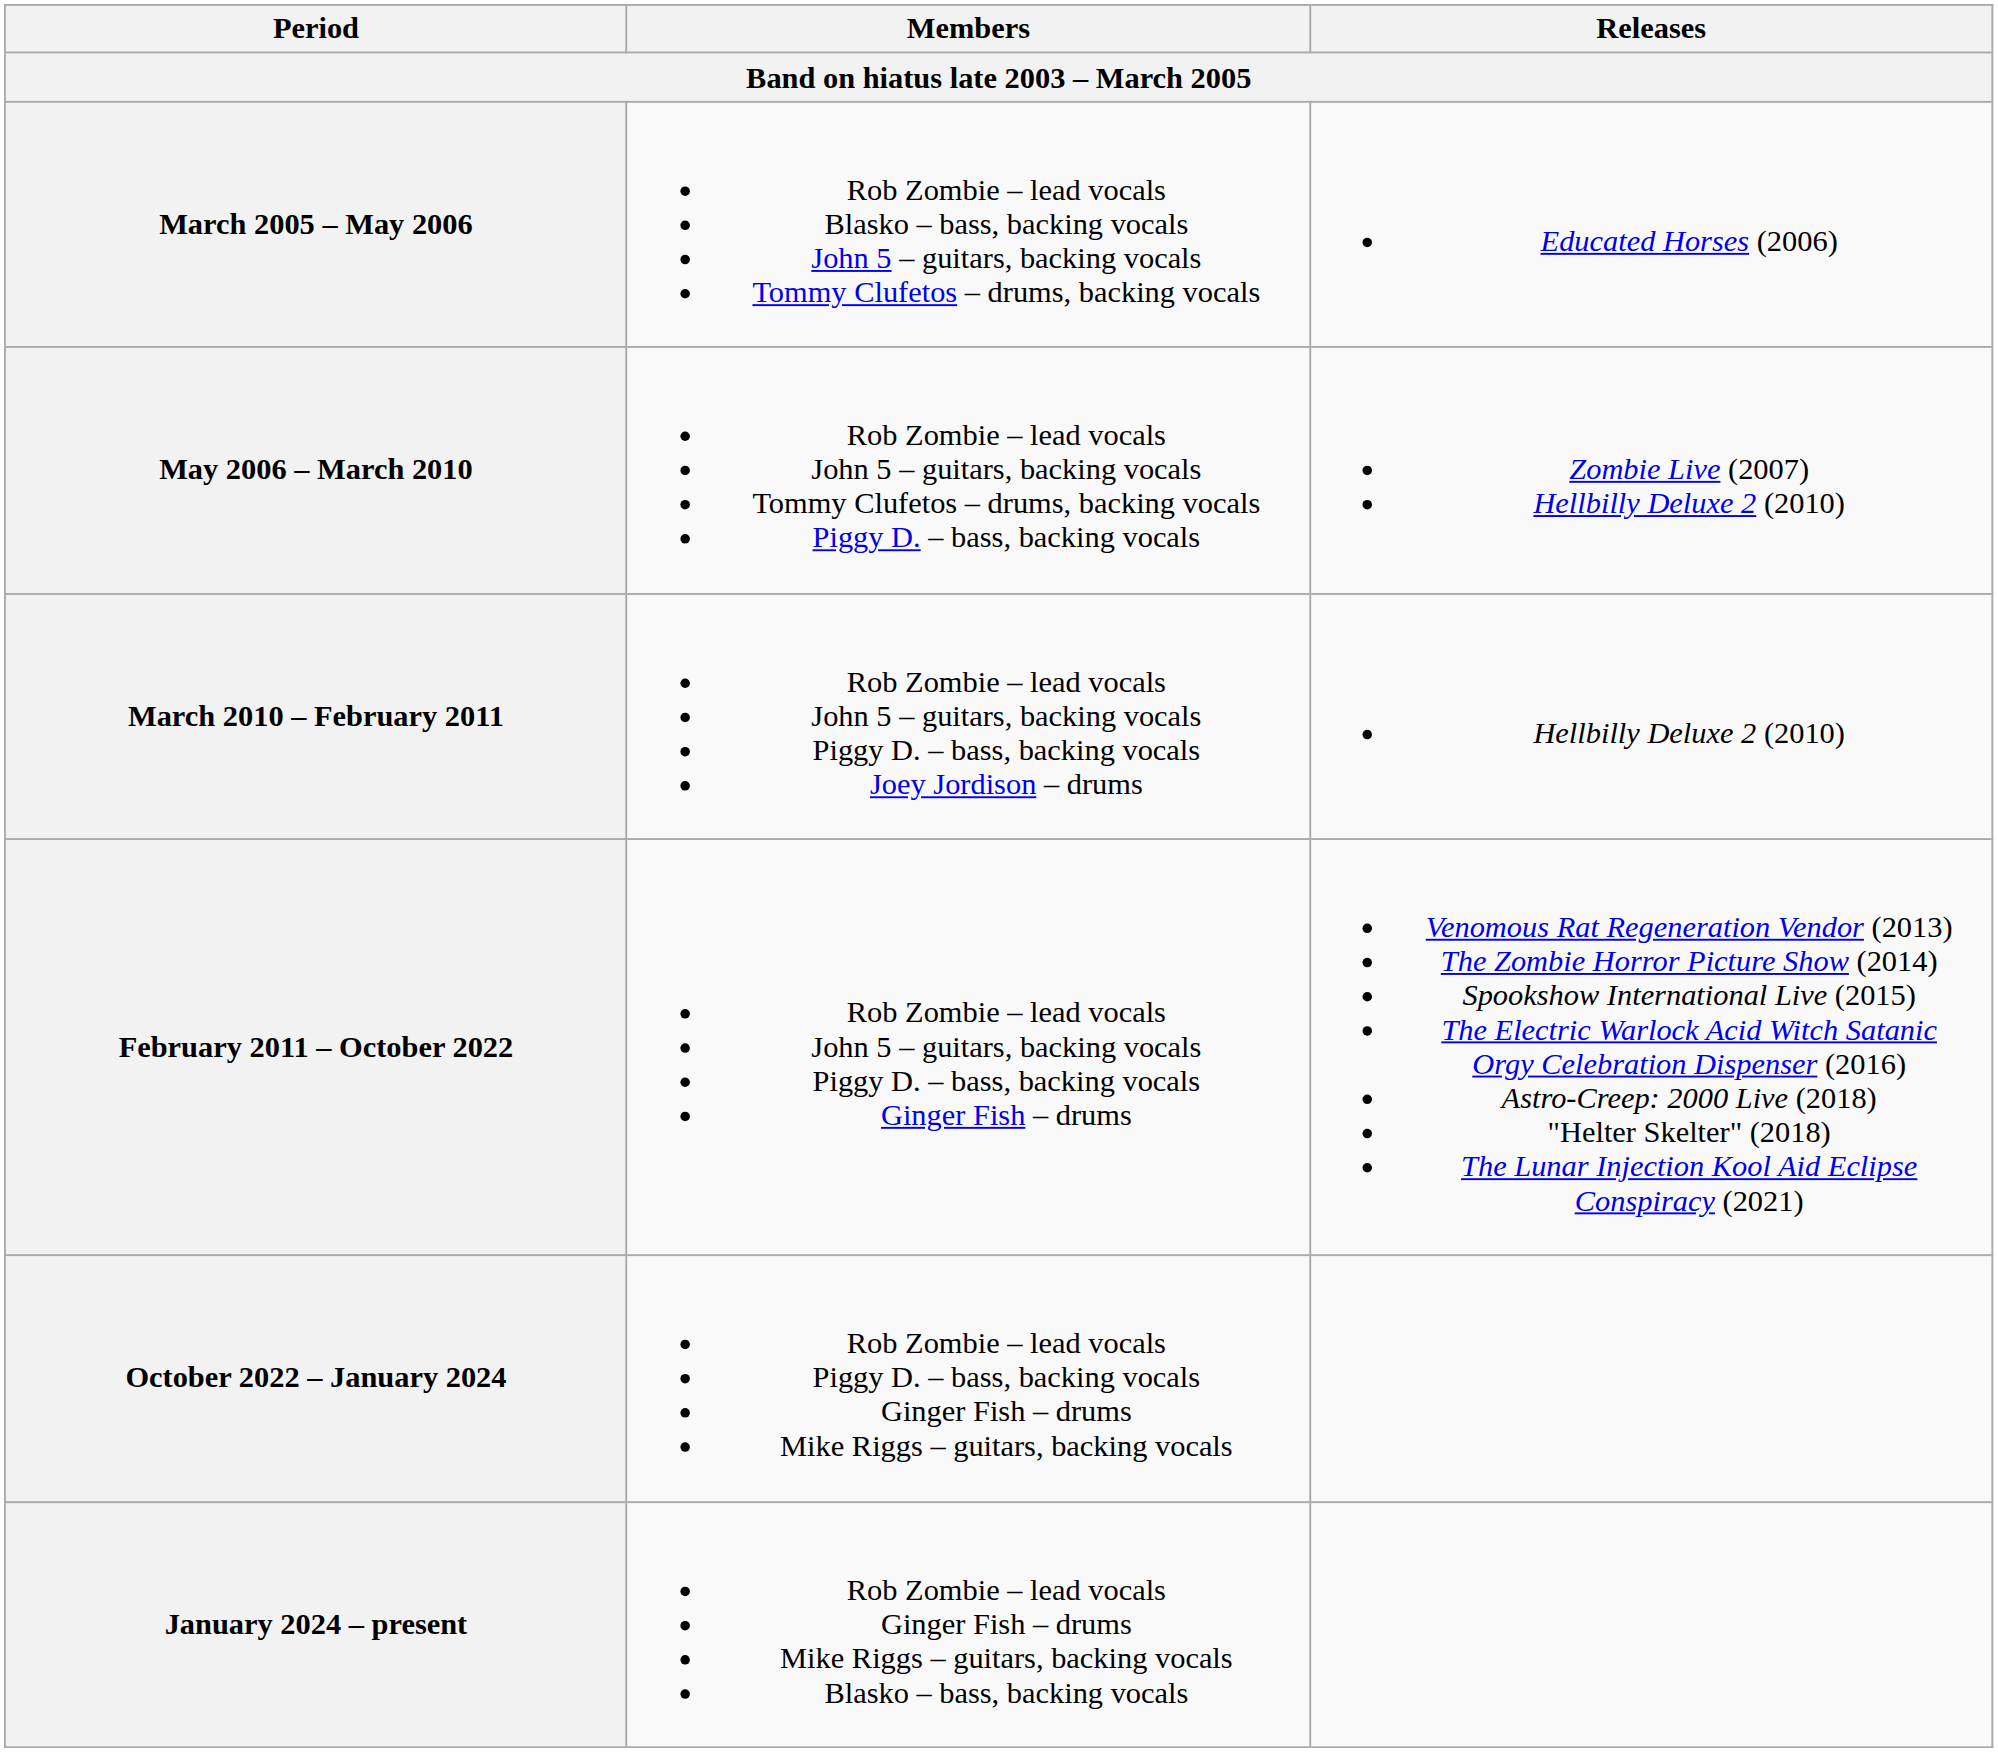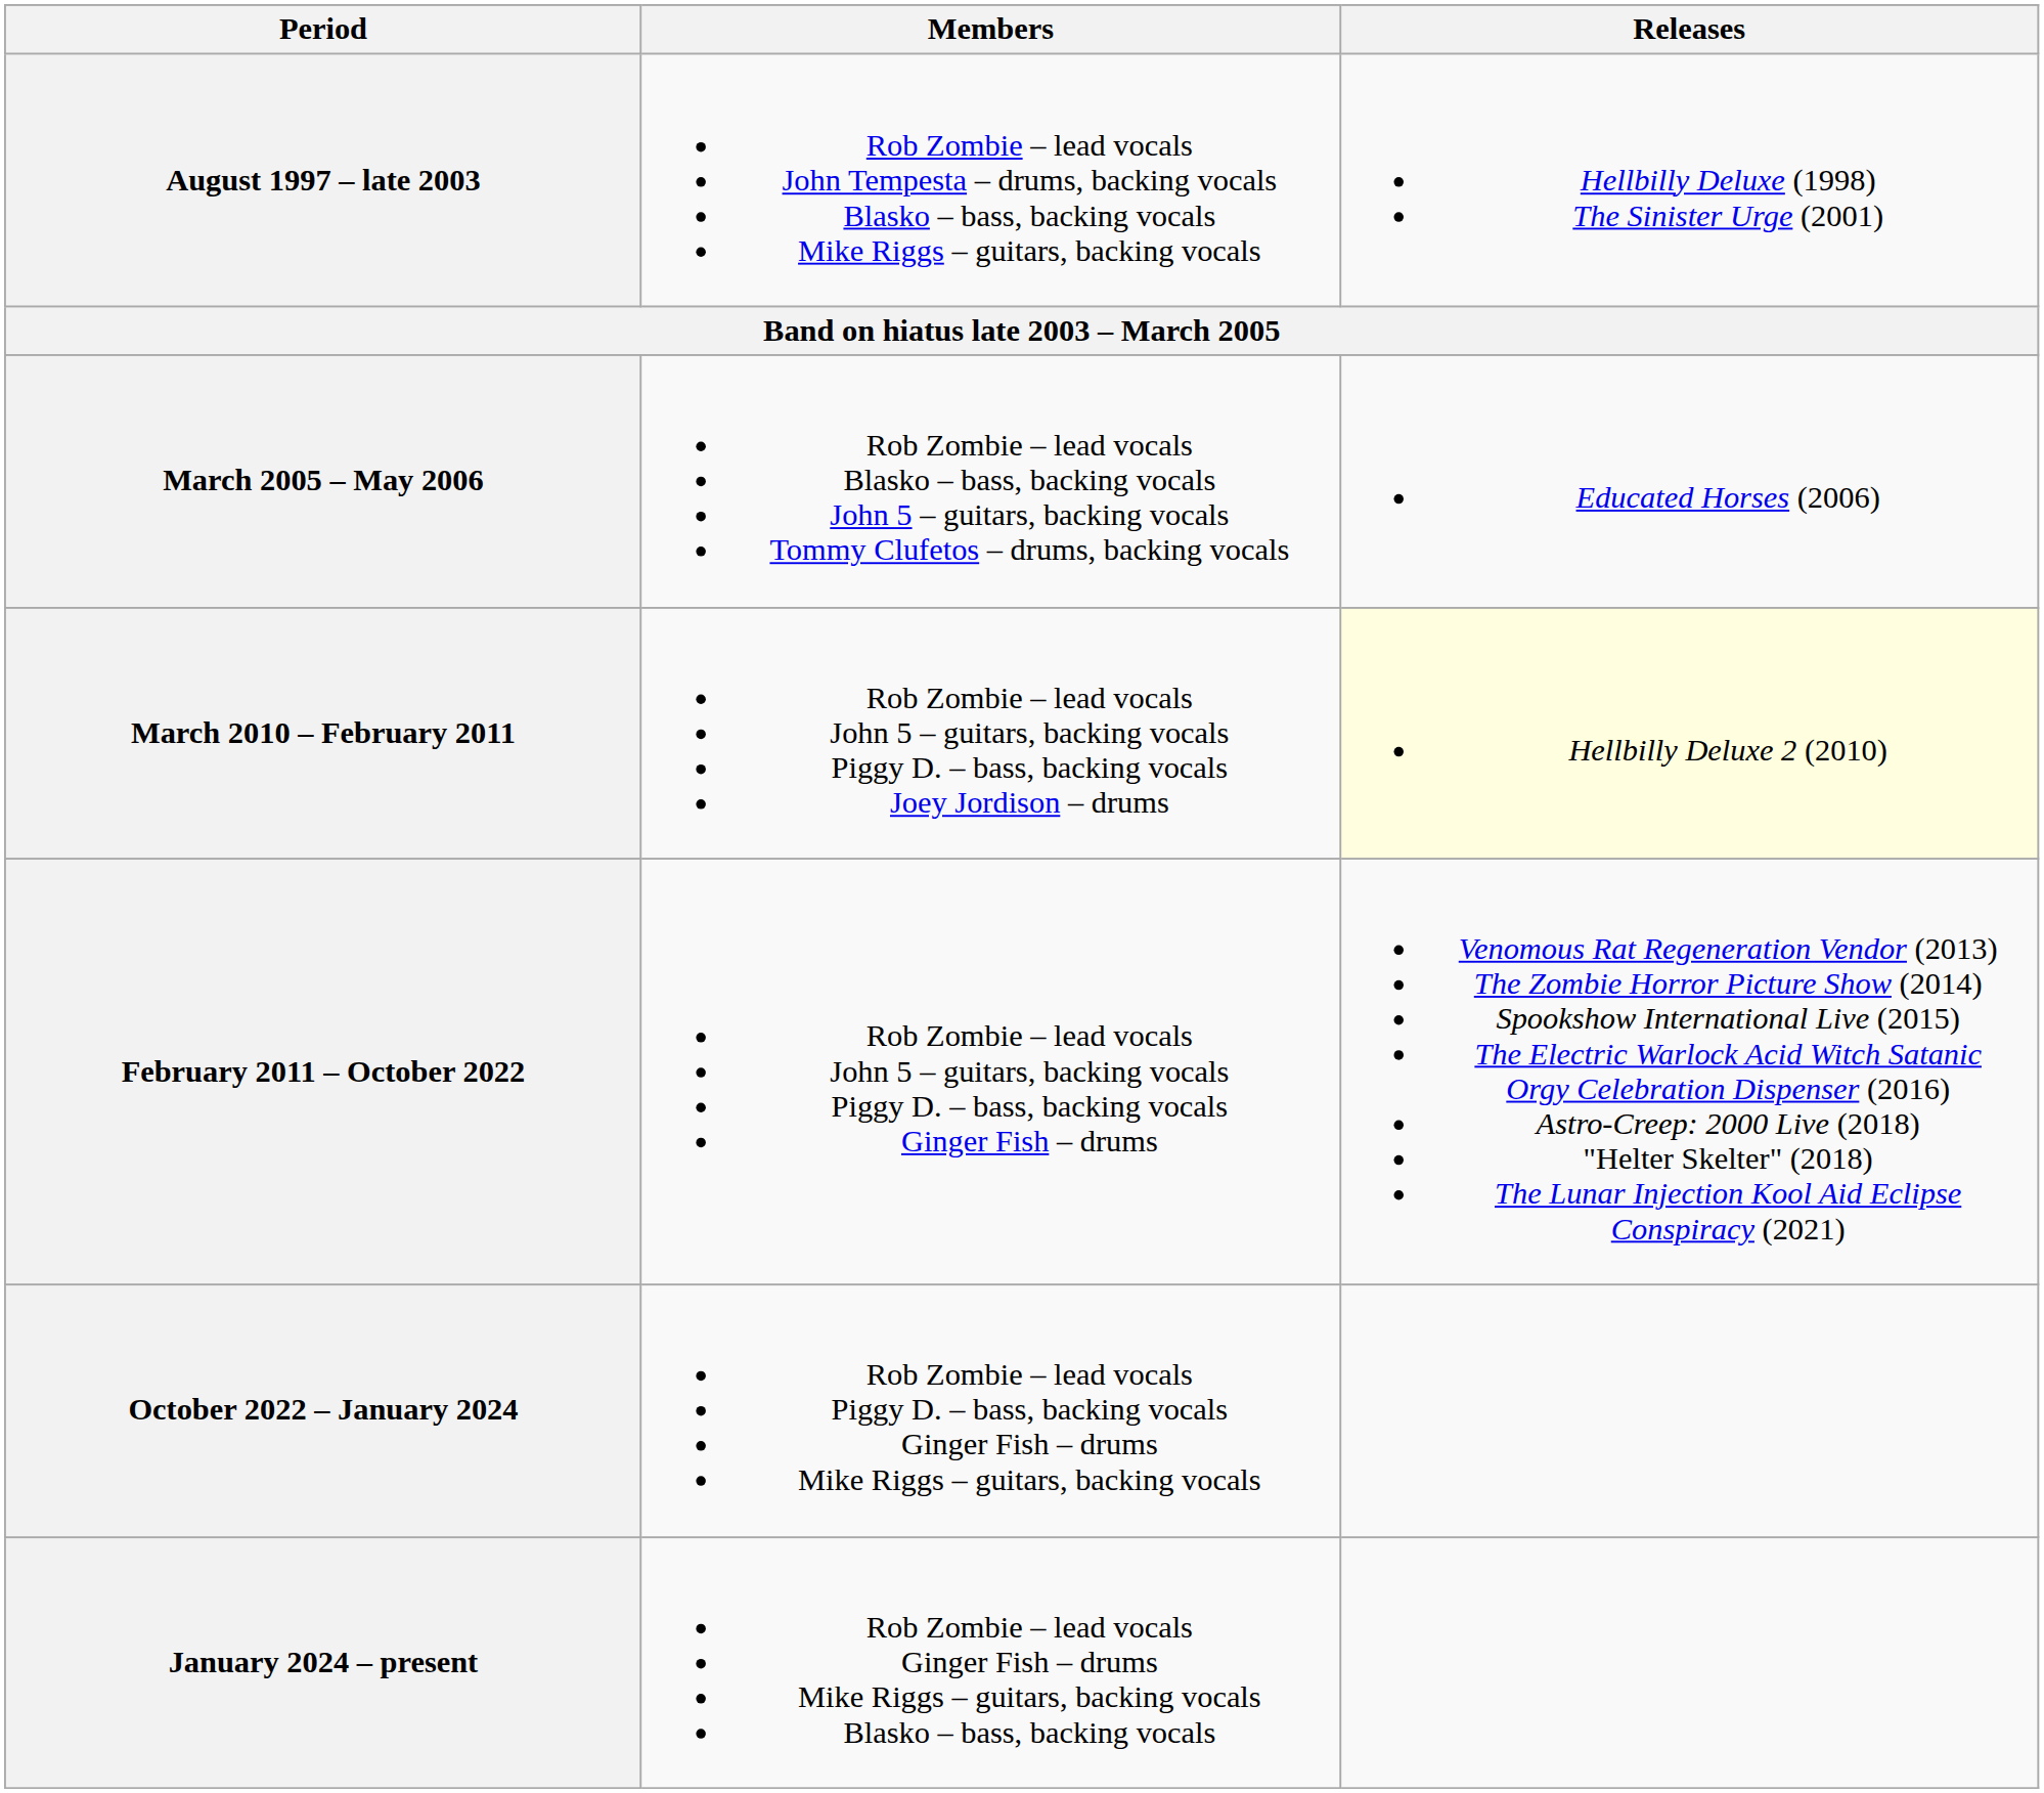+ row: August 1997 – late 2003 | Rob Zombie – lead vocals John Tempesta – drums, backing vocals Blasko – bass, backing vocals Mike Riggs – guitars, backing vocals | Hellbilly Deluxe (1998) The Sinister Urge (2001)
- row: May 2006 – March 2010 | Rob Zombie – lead vocals John 5 – guitars, backing vocals Tommy Clufetos – drums, backing vocals Piggy D. – bass, backing vocals | Zombie Live (2007) Hellbilly Deluxe 2 (2010)
March 2010 – February 2011 | Releases: no background -> lightyellow background
